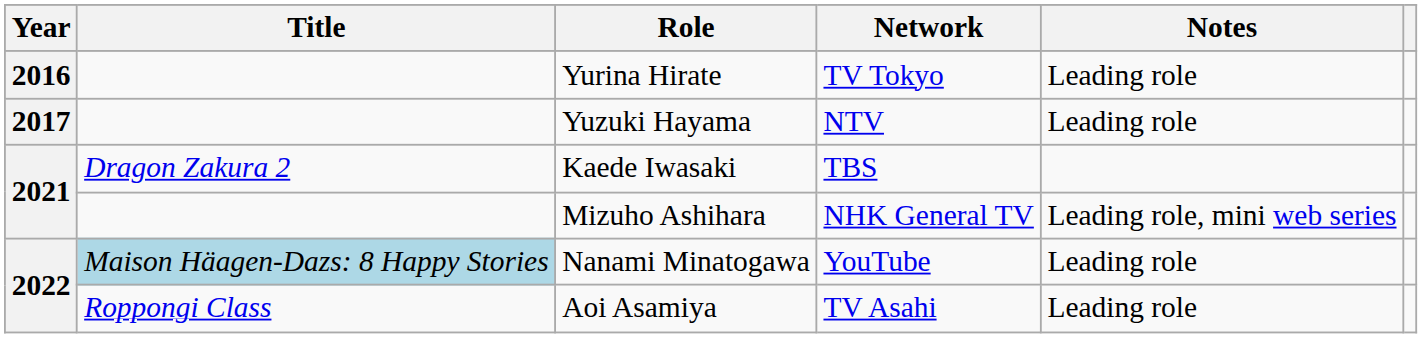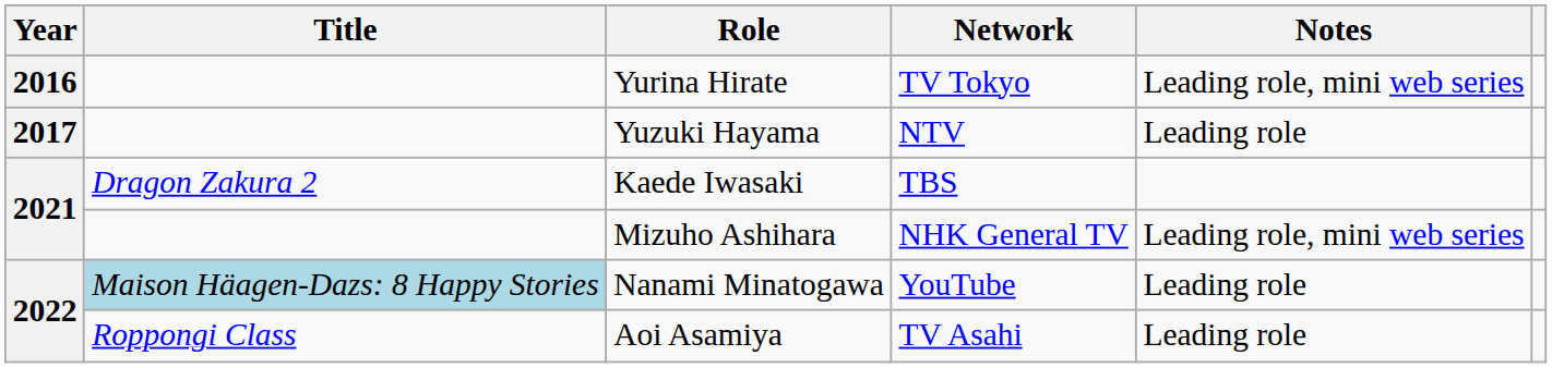Yurina Hirate | Notes: Leading role -> Leading role, mini web series
